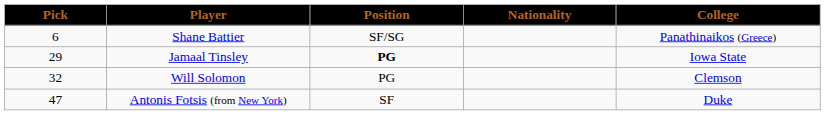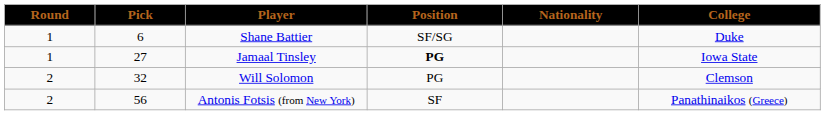+ column: Round | 1 | 1 | 2 | 2
Shane Battier | College: Panathinaikos (Greece) -> Duke
Jamaal Tinsley | Pick: 29 -> 27
Antonis Fotsis (from New York) | Pick: 47 -> 56
Antonis Fotsis (from New York) | College: Duke -> Panathinaikos (Greece)
